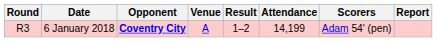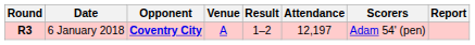6 January 2018 | Round: normal -> bold
6 January 2018 | Attendance: 14,199 -> 12,197
